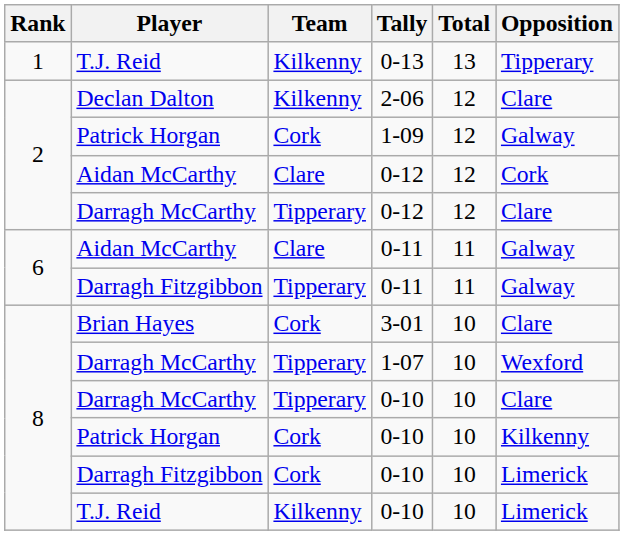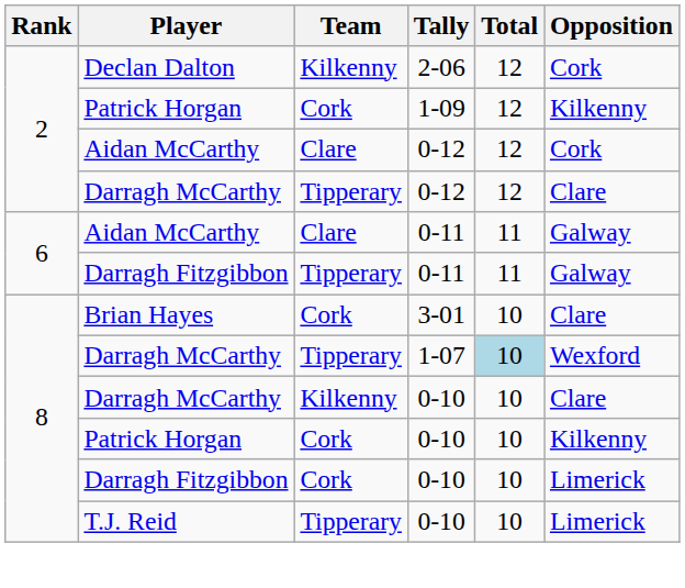- row: 1 | T.J. Reid | Kilkenny | 0-13 | 13 | Tipperary
2-06 | Opposition: Clare -> Cork
1-09 | Opposition: Galway -> Kilkenny
1-07 | Total: no background -> lightblue background
Darragh McCarthy / 0-10 | Team: Tipperary -> Kilkenny
T.J. Reid / 0-10 | Team: Kilkenny -> Tipperary
